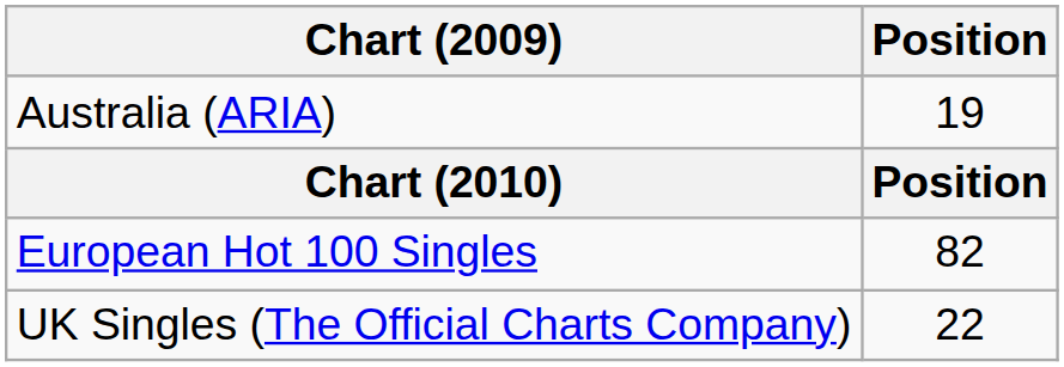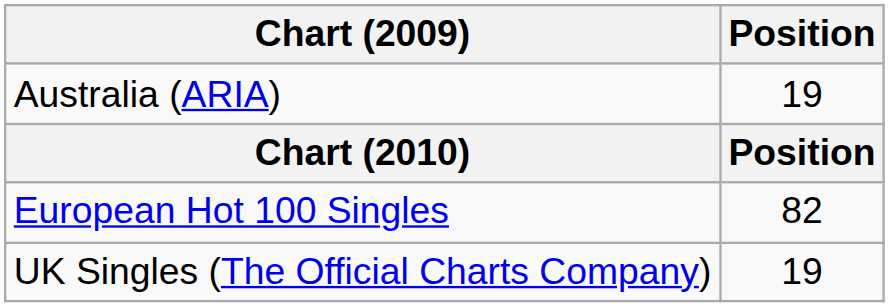UK Singles (The Official Charts Company) | Position: 22 -> 19
